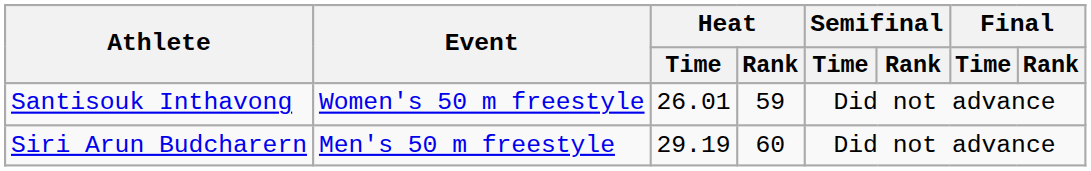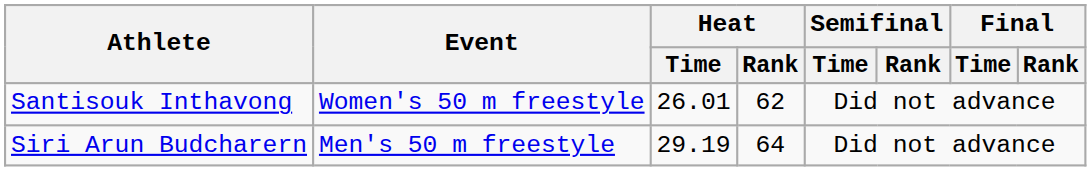Santisouk Inthavong | Heat / Rank: 59 -> 62
Siri Arun Budcharern | Heat / Rank: 60 -> 64
